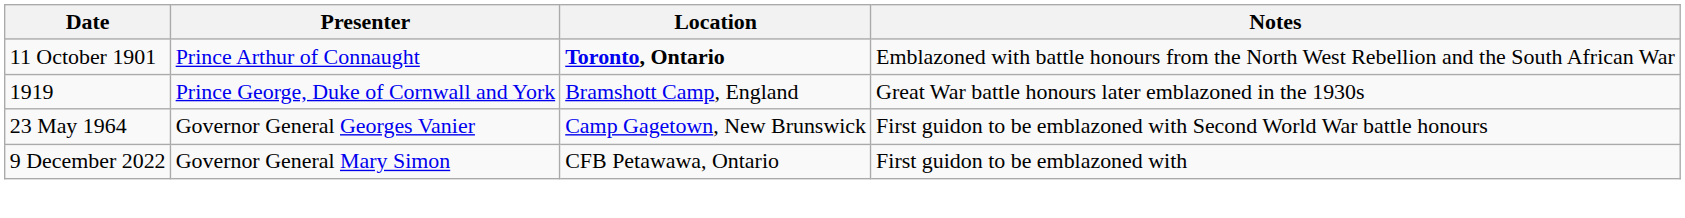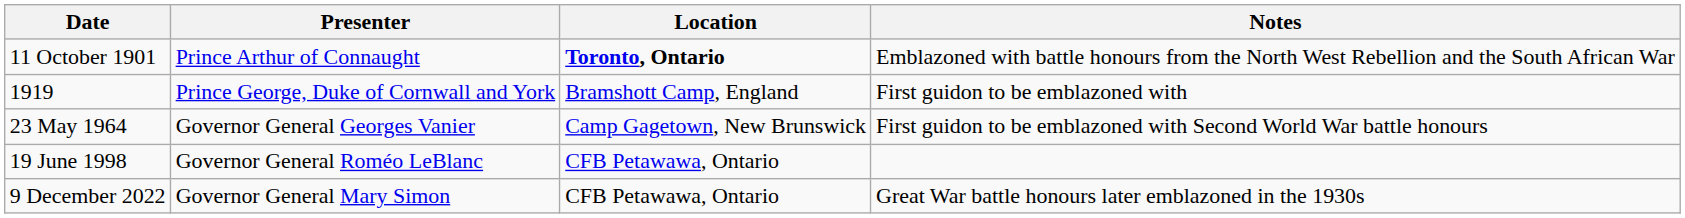1919 | Notes: Great War battle honours later emblazoned in the 1930s -> First guidon to be emblazoned with
+ row: 19 June 1998 | Governor General Roméo LeBlanc | CFB Petawawa, Ontario
9 December 2022 | Notes: First guidon to be emblazoned with -> Great War battle honours later emblazoned in the 1930s
